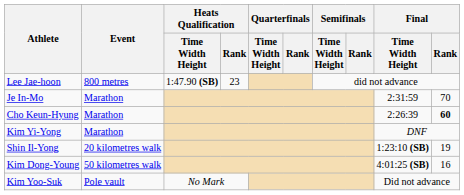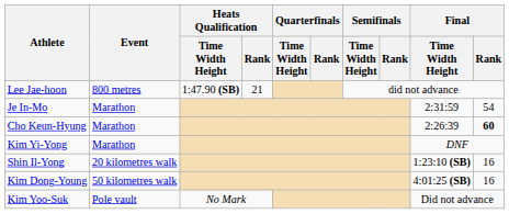Lee Jae-hoon | Heats Qualification / Rank: 23 -> 21
Je In-Mo | Final / Rank: 70 -> 54
Shin Il-Yong | Final / Rank: 19 -> 16
